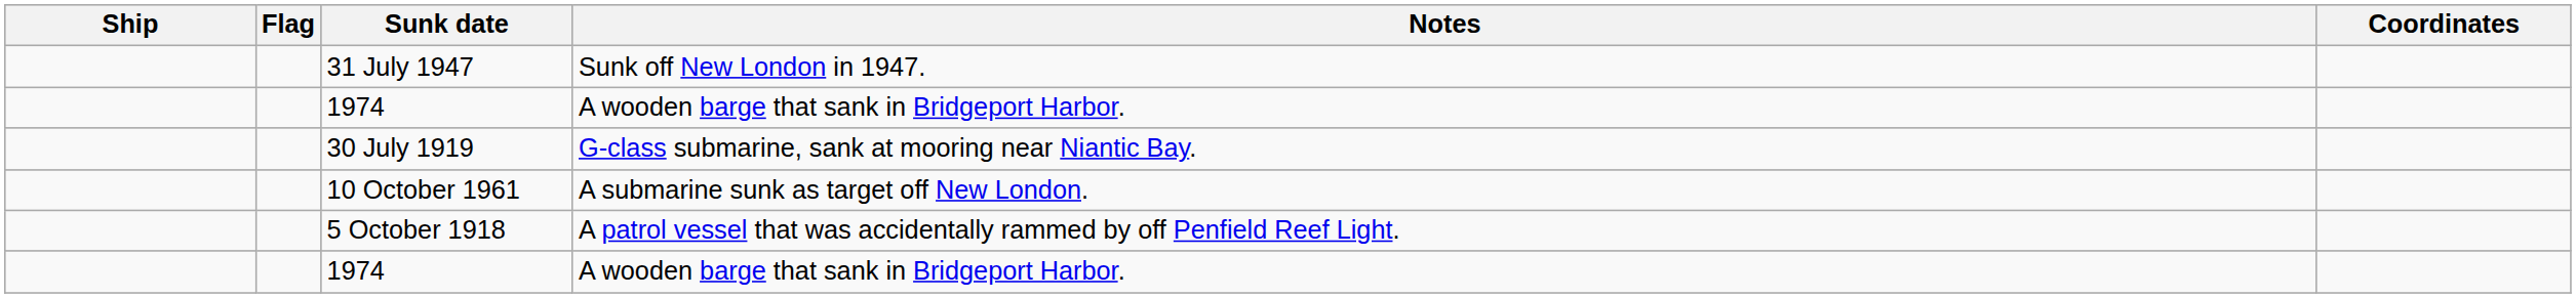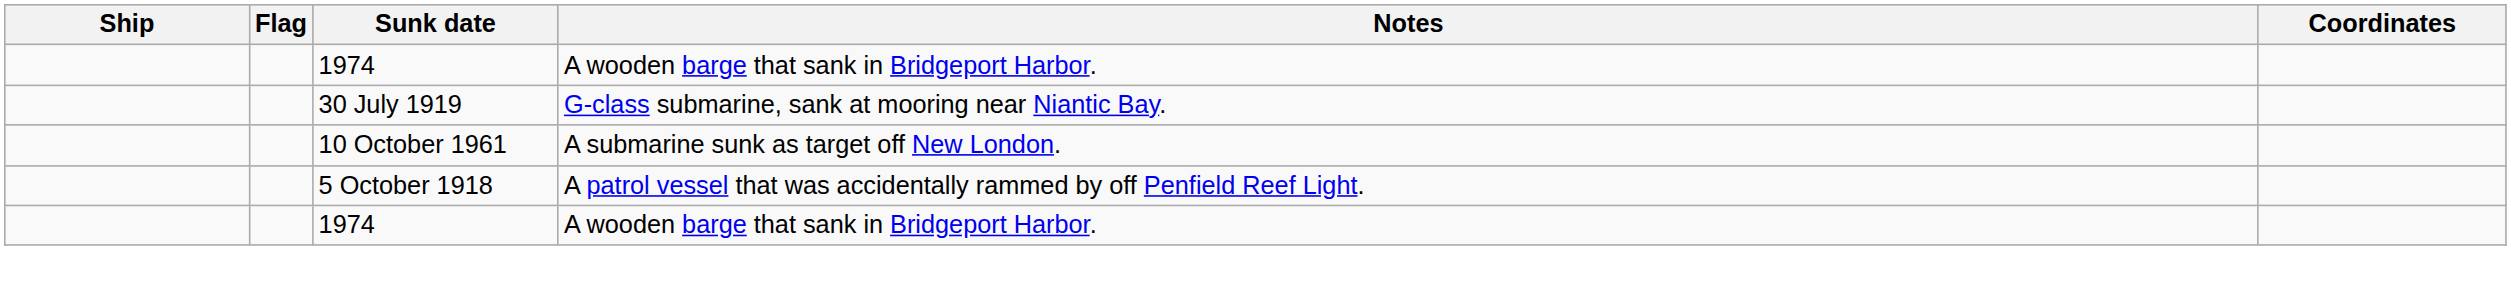- row: 31 July 1947 | Sunk off New London in 1947.
